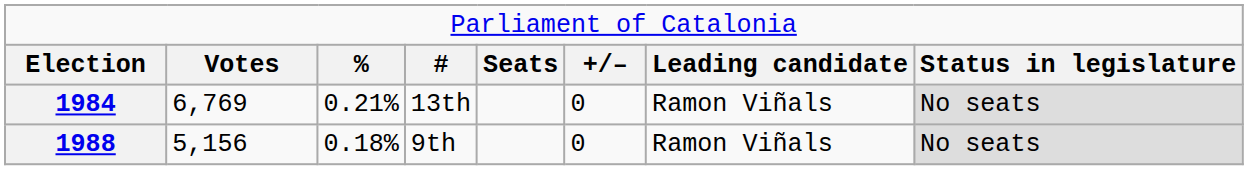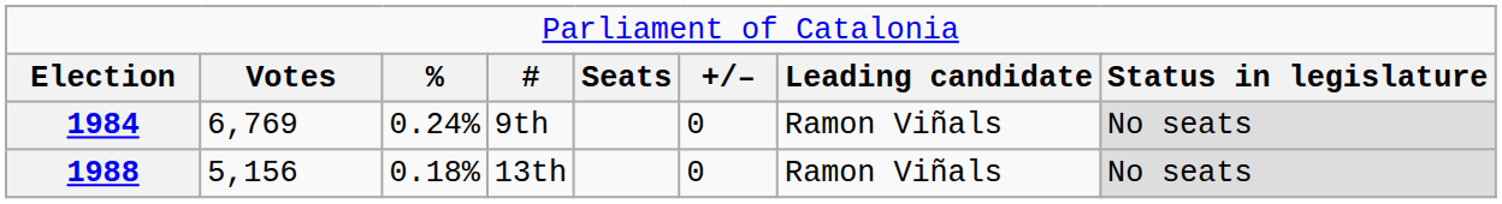1984 | column 3: 0.21% -> 0.24%
1984 | column 4: 13th -> 9th
1988 | column 4: 9th -> 13th
